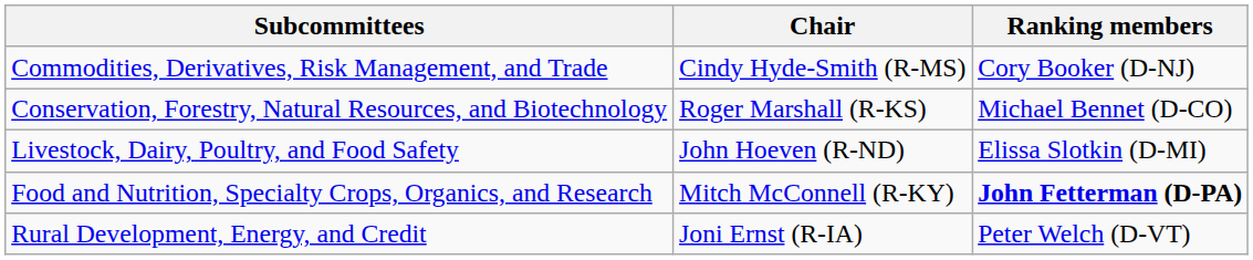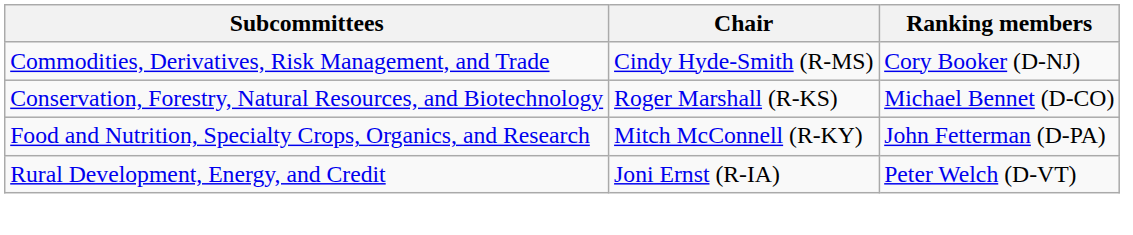- row: Livestock, Dairy, Poultry, and Food Safety | John Hoeven (R-ND) | Elissa Slotkin (D-MI)
Food and Nutrition, Specialty Crops, Organics, and Research | Ranking members: bold -> normal
